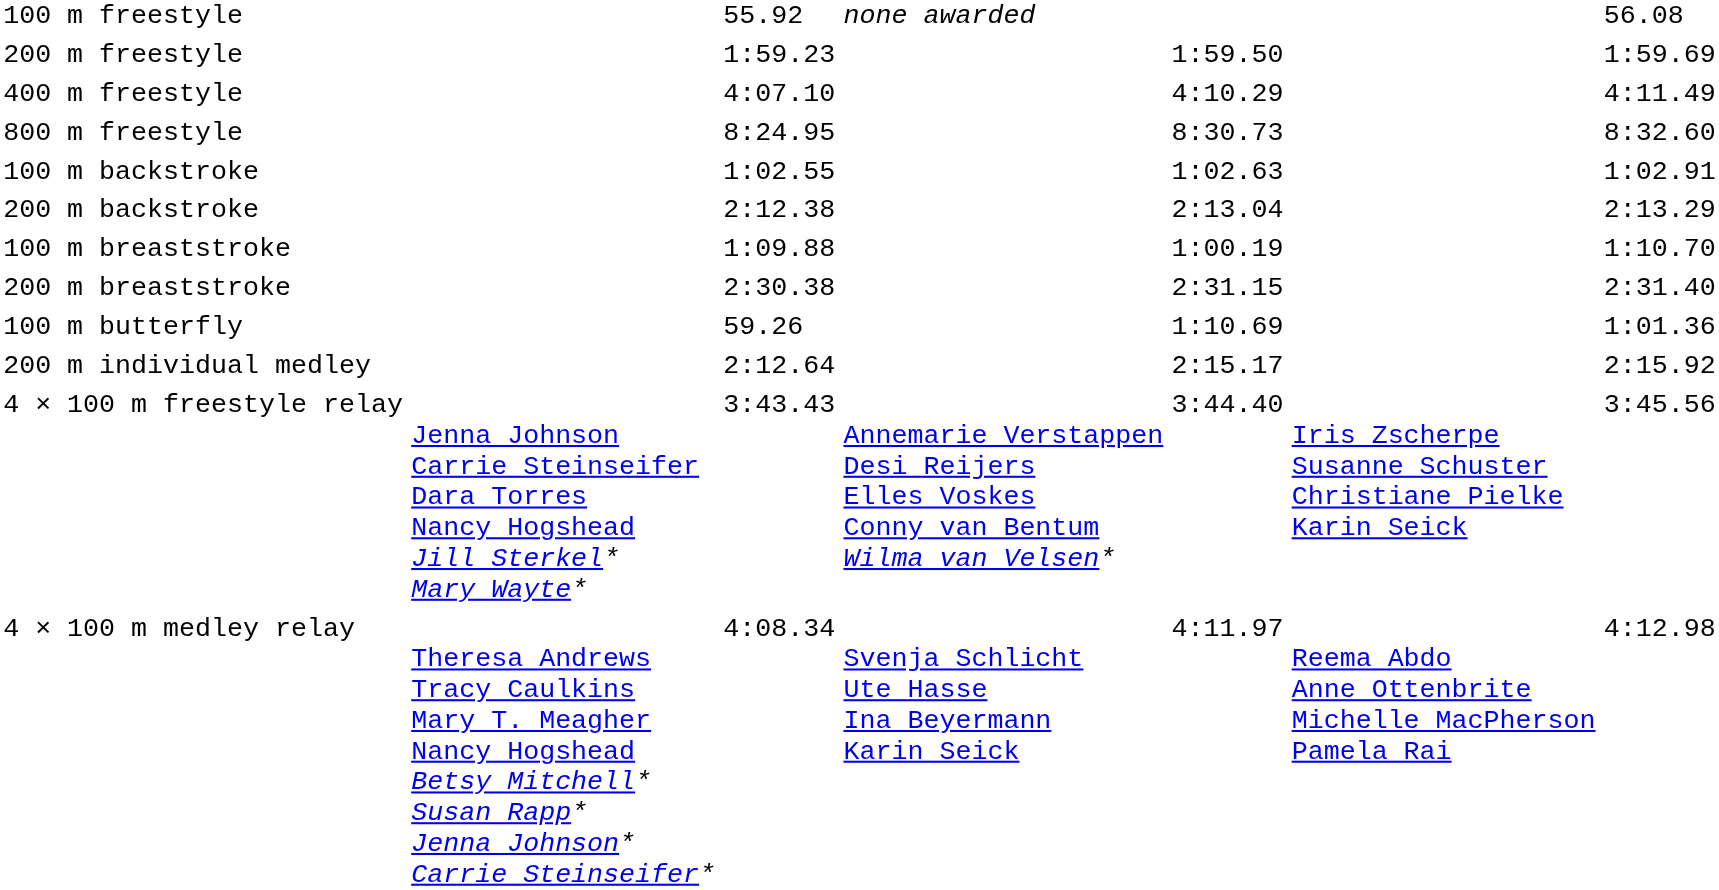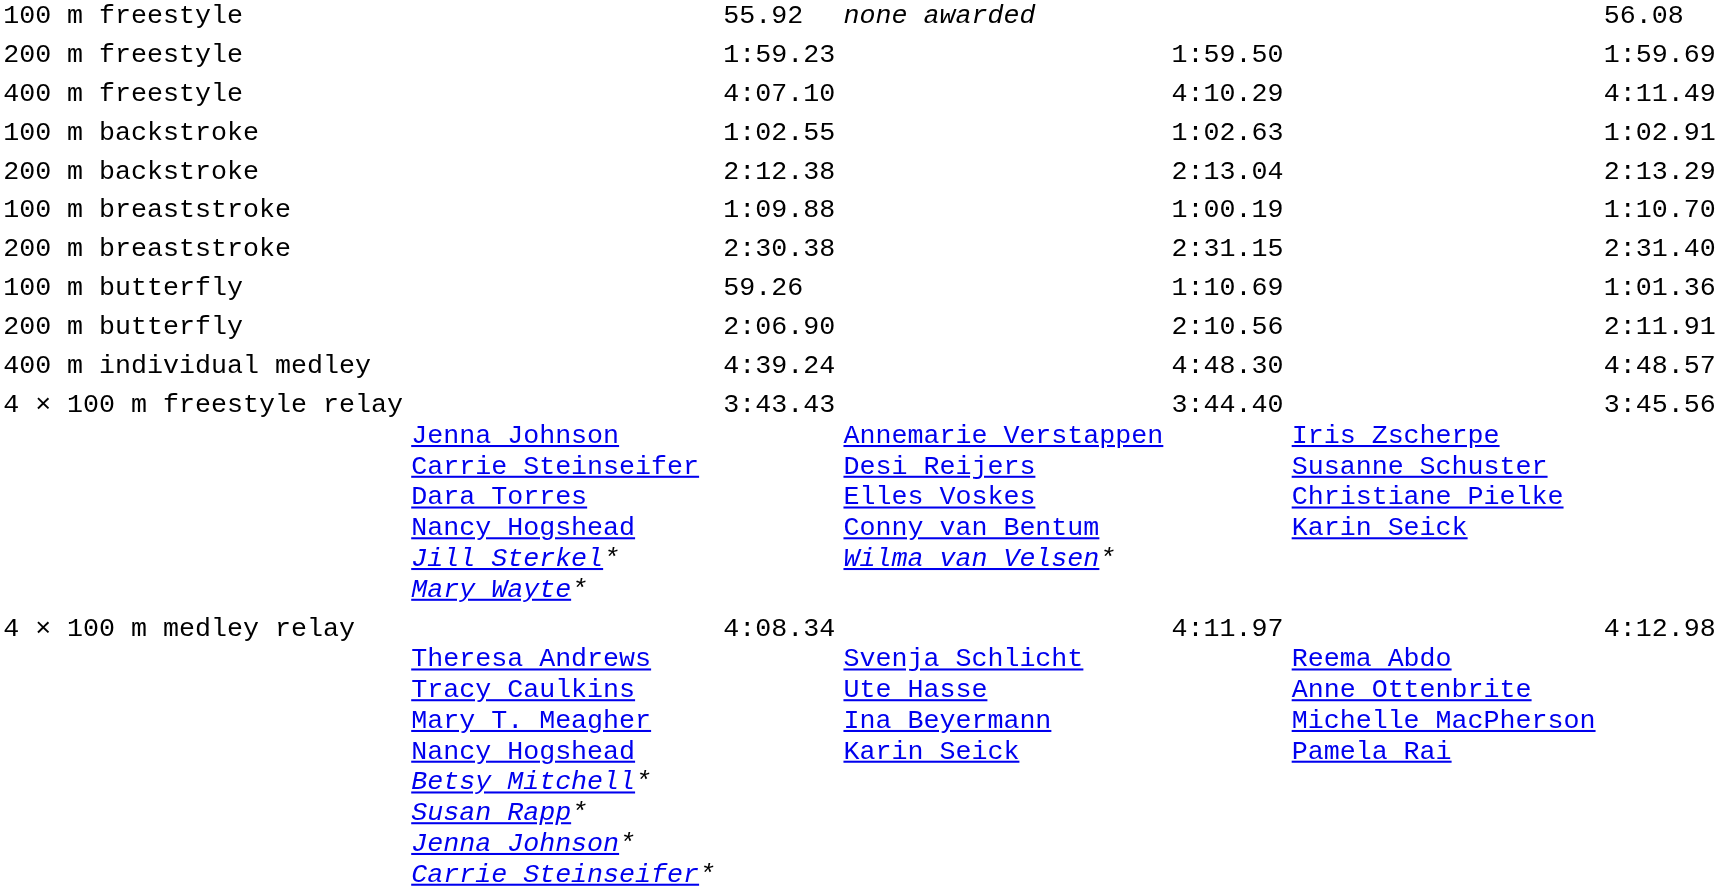- row: 800 m freestyle | 8:24.95 | 8:30.73 | 8:32.60
+ row: 200 m butterfly | 2:06.90 | 2:10.56 | 2:11.91
- row: 200 m individual medley | 2:12.64 | 2:15.17 | 2:15.92
+ row: 400 m individual medley | 4:39.24 | 4:48.30 | 4:48.57
